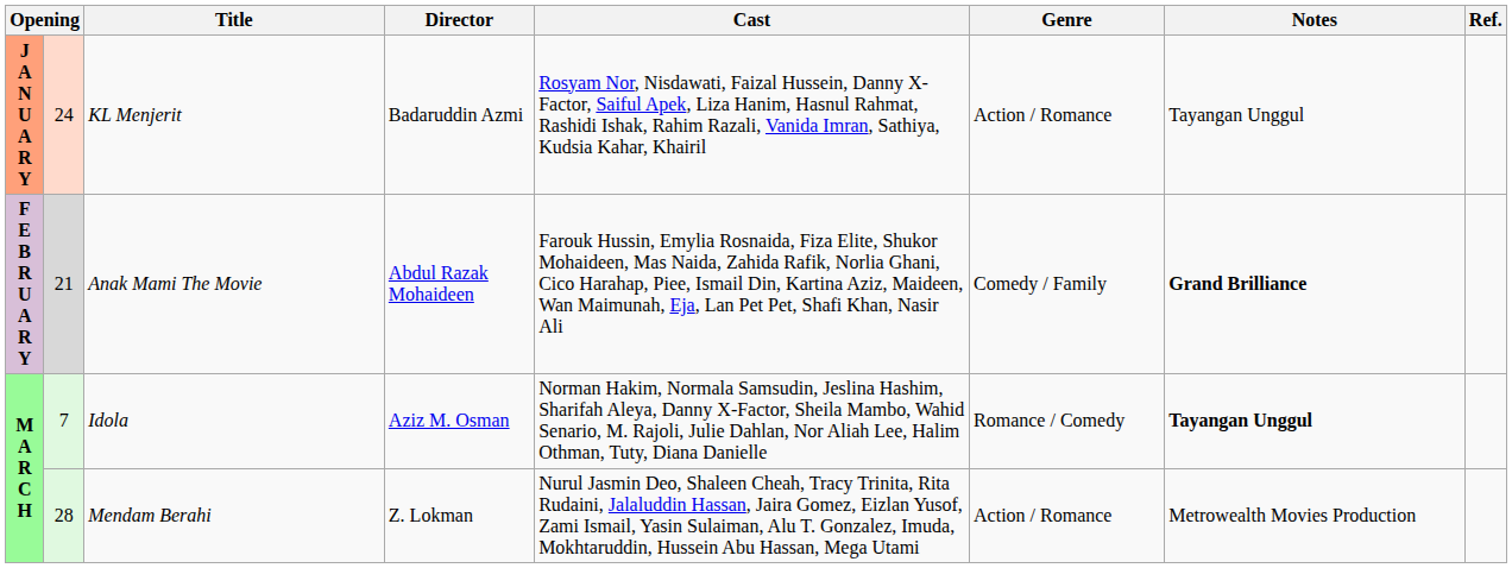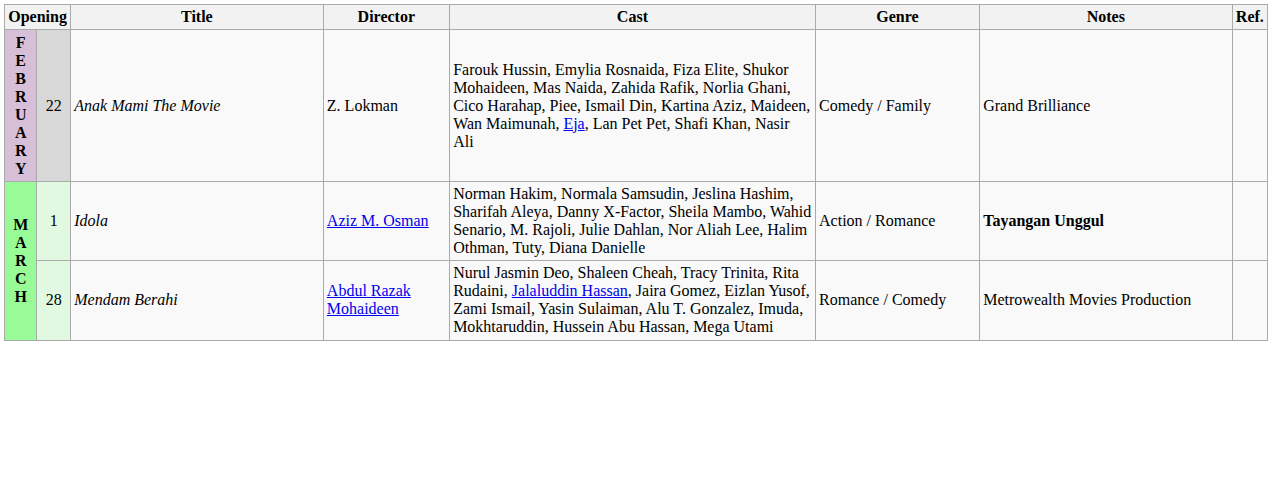- row: J A N U A R Y | 24 | KL Menjerit | Badaruddin Azmi | Rosyam Nor, Nisdawati, Faizal Hussein, Danny X-Factor, Saiful Apek, Liza Hanim, Hasnul Rahmat, Rashidi Ishak, Rahim Razali, Vanida Imran, Sathiya, Kudsia Kahar, Khairil | Action / Romance | Tayangan Unggul
Anak Mami The Movie | column 2: 21 -> 22
Anak Mami The Movie | Director: Abdul Razak Mohaideen -> Z. Lokman
Anak Mami The Movie | Notes: bold -> normal
Idola | column 2: 7 -> 1
Idola | Genre: Romance / Comedy -> Action / Romance
Mendam Berahi | Director: Z. Lokman -> Abdul Razak Mohaideen
Mendam Berahi | Genre: Action / Romance -> Romance / Comedy
